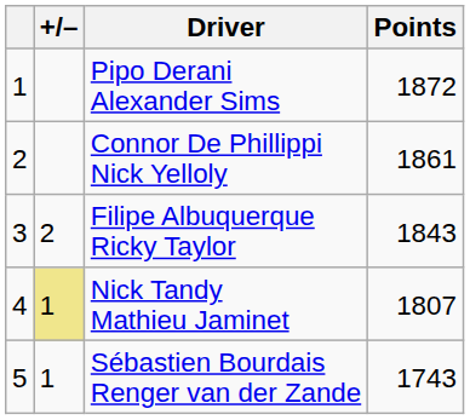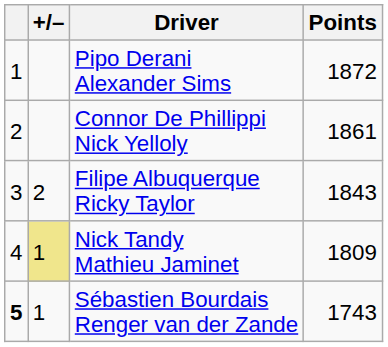Nick Tandy Mathieu Jaminet | Points: 1807 -> 1809
Sébastien Bourdais Renger van der Zande | column 1: normal -> bold
